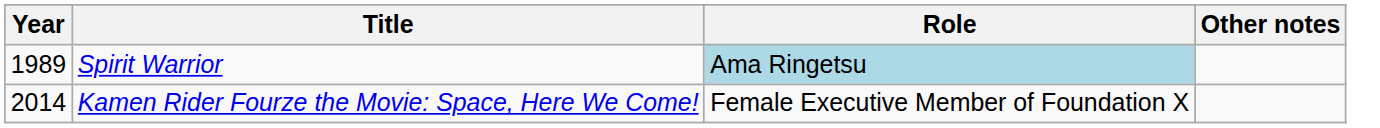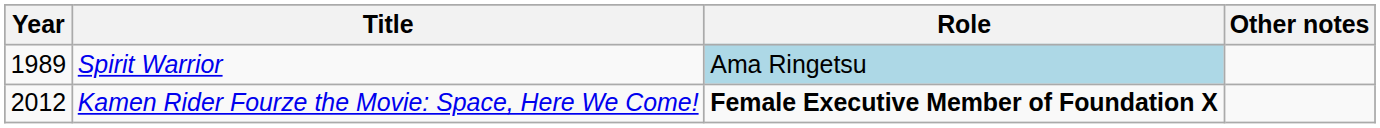Kamen Rider Fourze the Movie: Space, Here We Come! | Year: 2014 -> 2012
Kamen Rider Fourze the Movie: Space, Here We Come! | Role: normal -> bold
